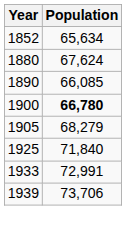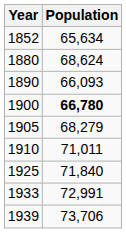1880 | Population: 67,624 -> 68,624
1890 | Population: 66,085 -> 66,093
+ row: 1910 | 71,011
